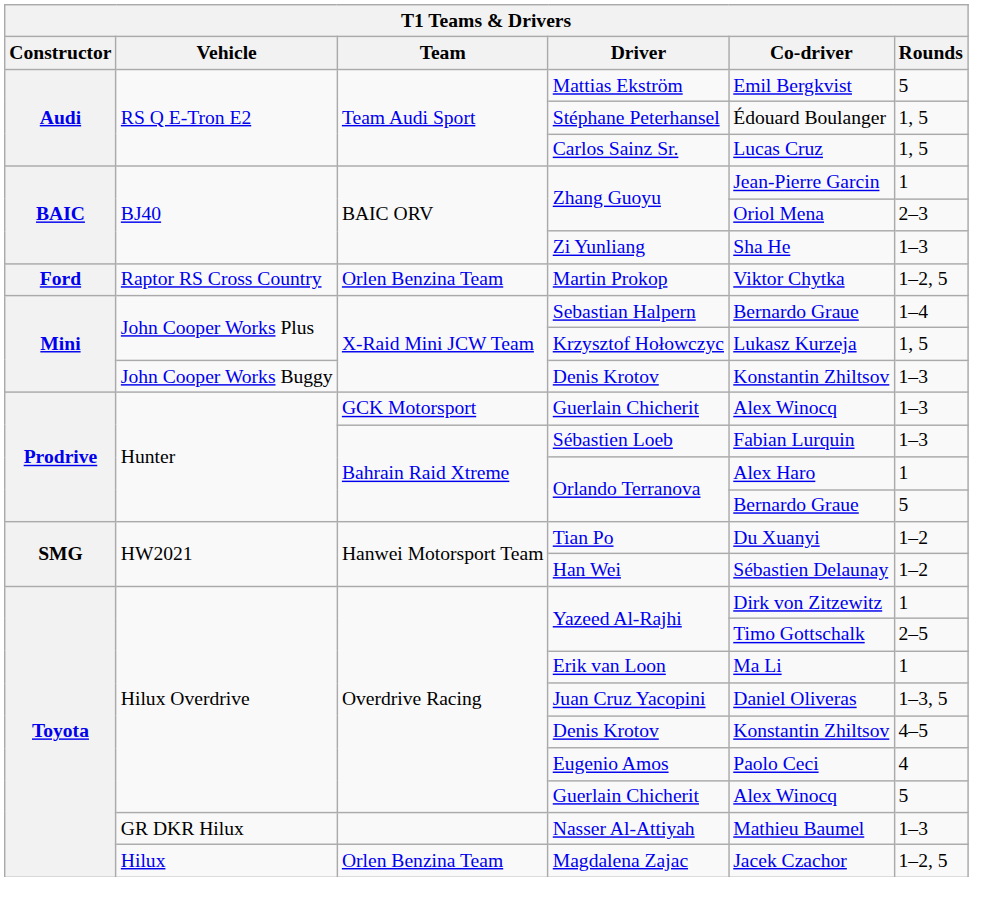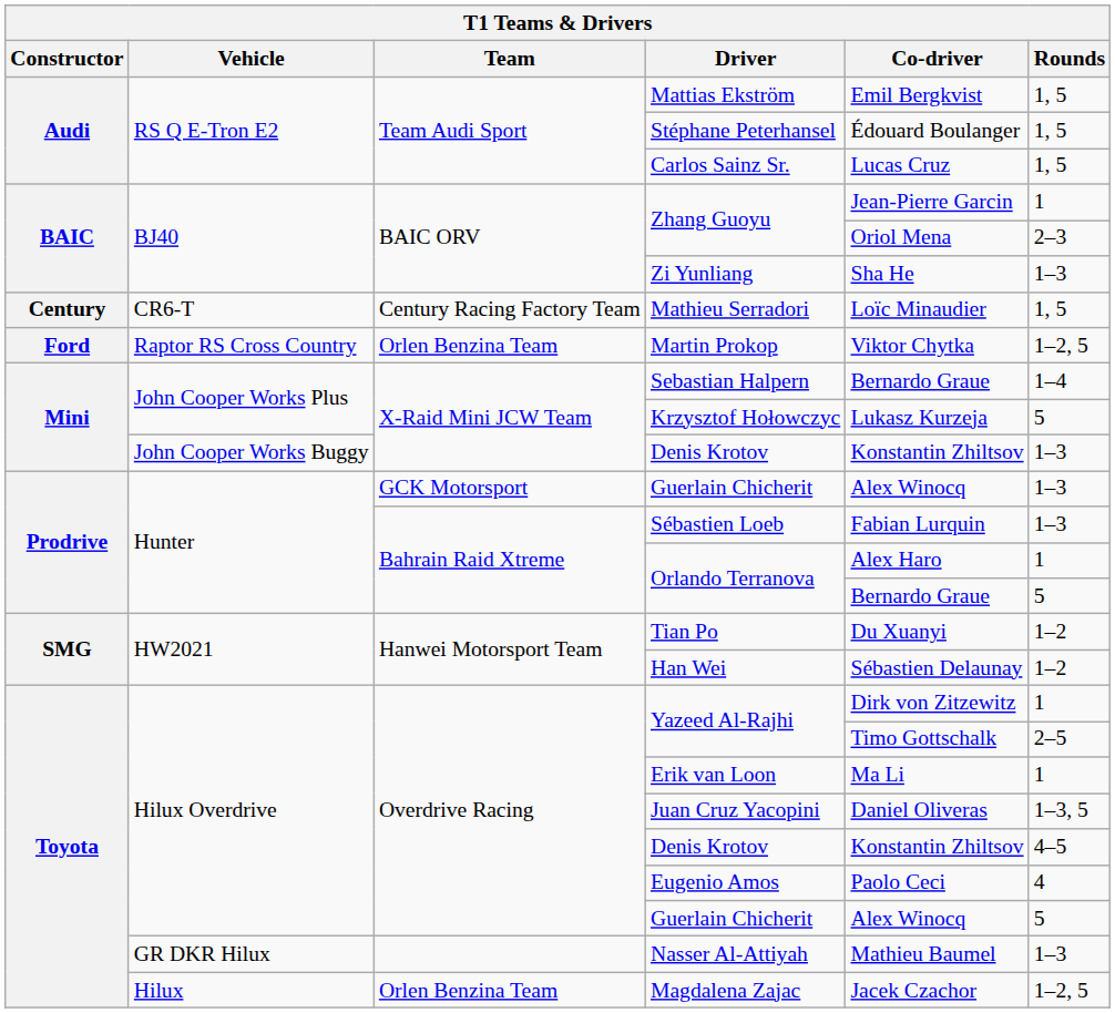Mattias Ekström | Rounds: 5 -> 1, 5
+ row: Century | CR6-T | Century Racing Factory Team | Mathieu Serradori | Loïc Minaudier | 1, 5
Krzysztof Hołowczyc | Rounds: 1, 5 -> 5
